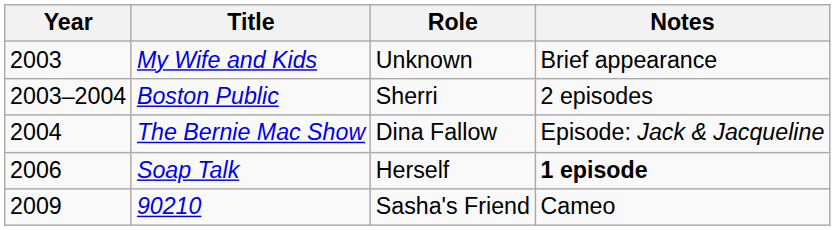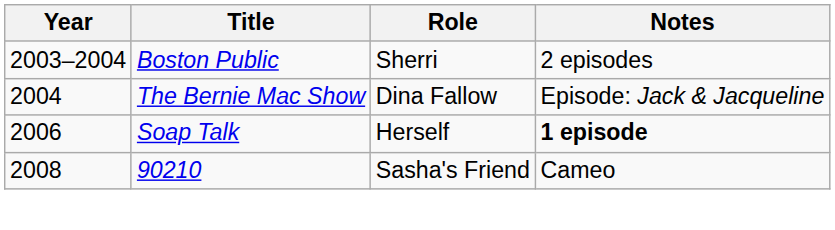- row: 2003 | My Wife and Kids | Unknown | Brief appearance
90210 | Year: 2009 -> 2008
